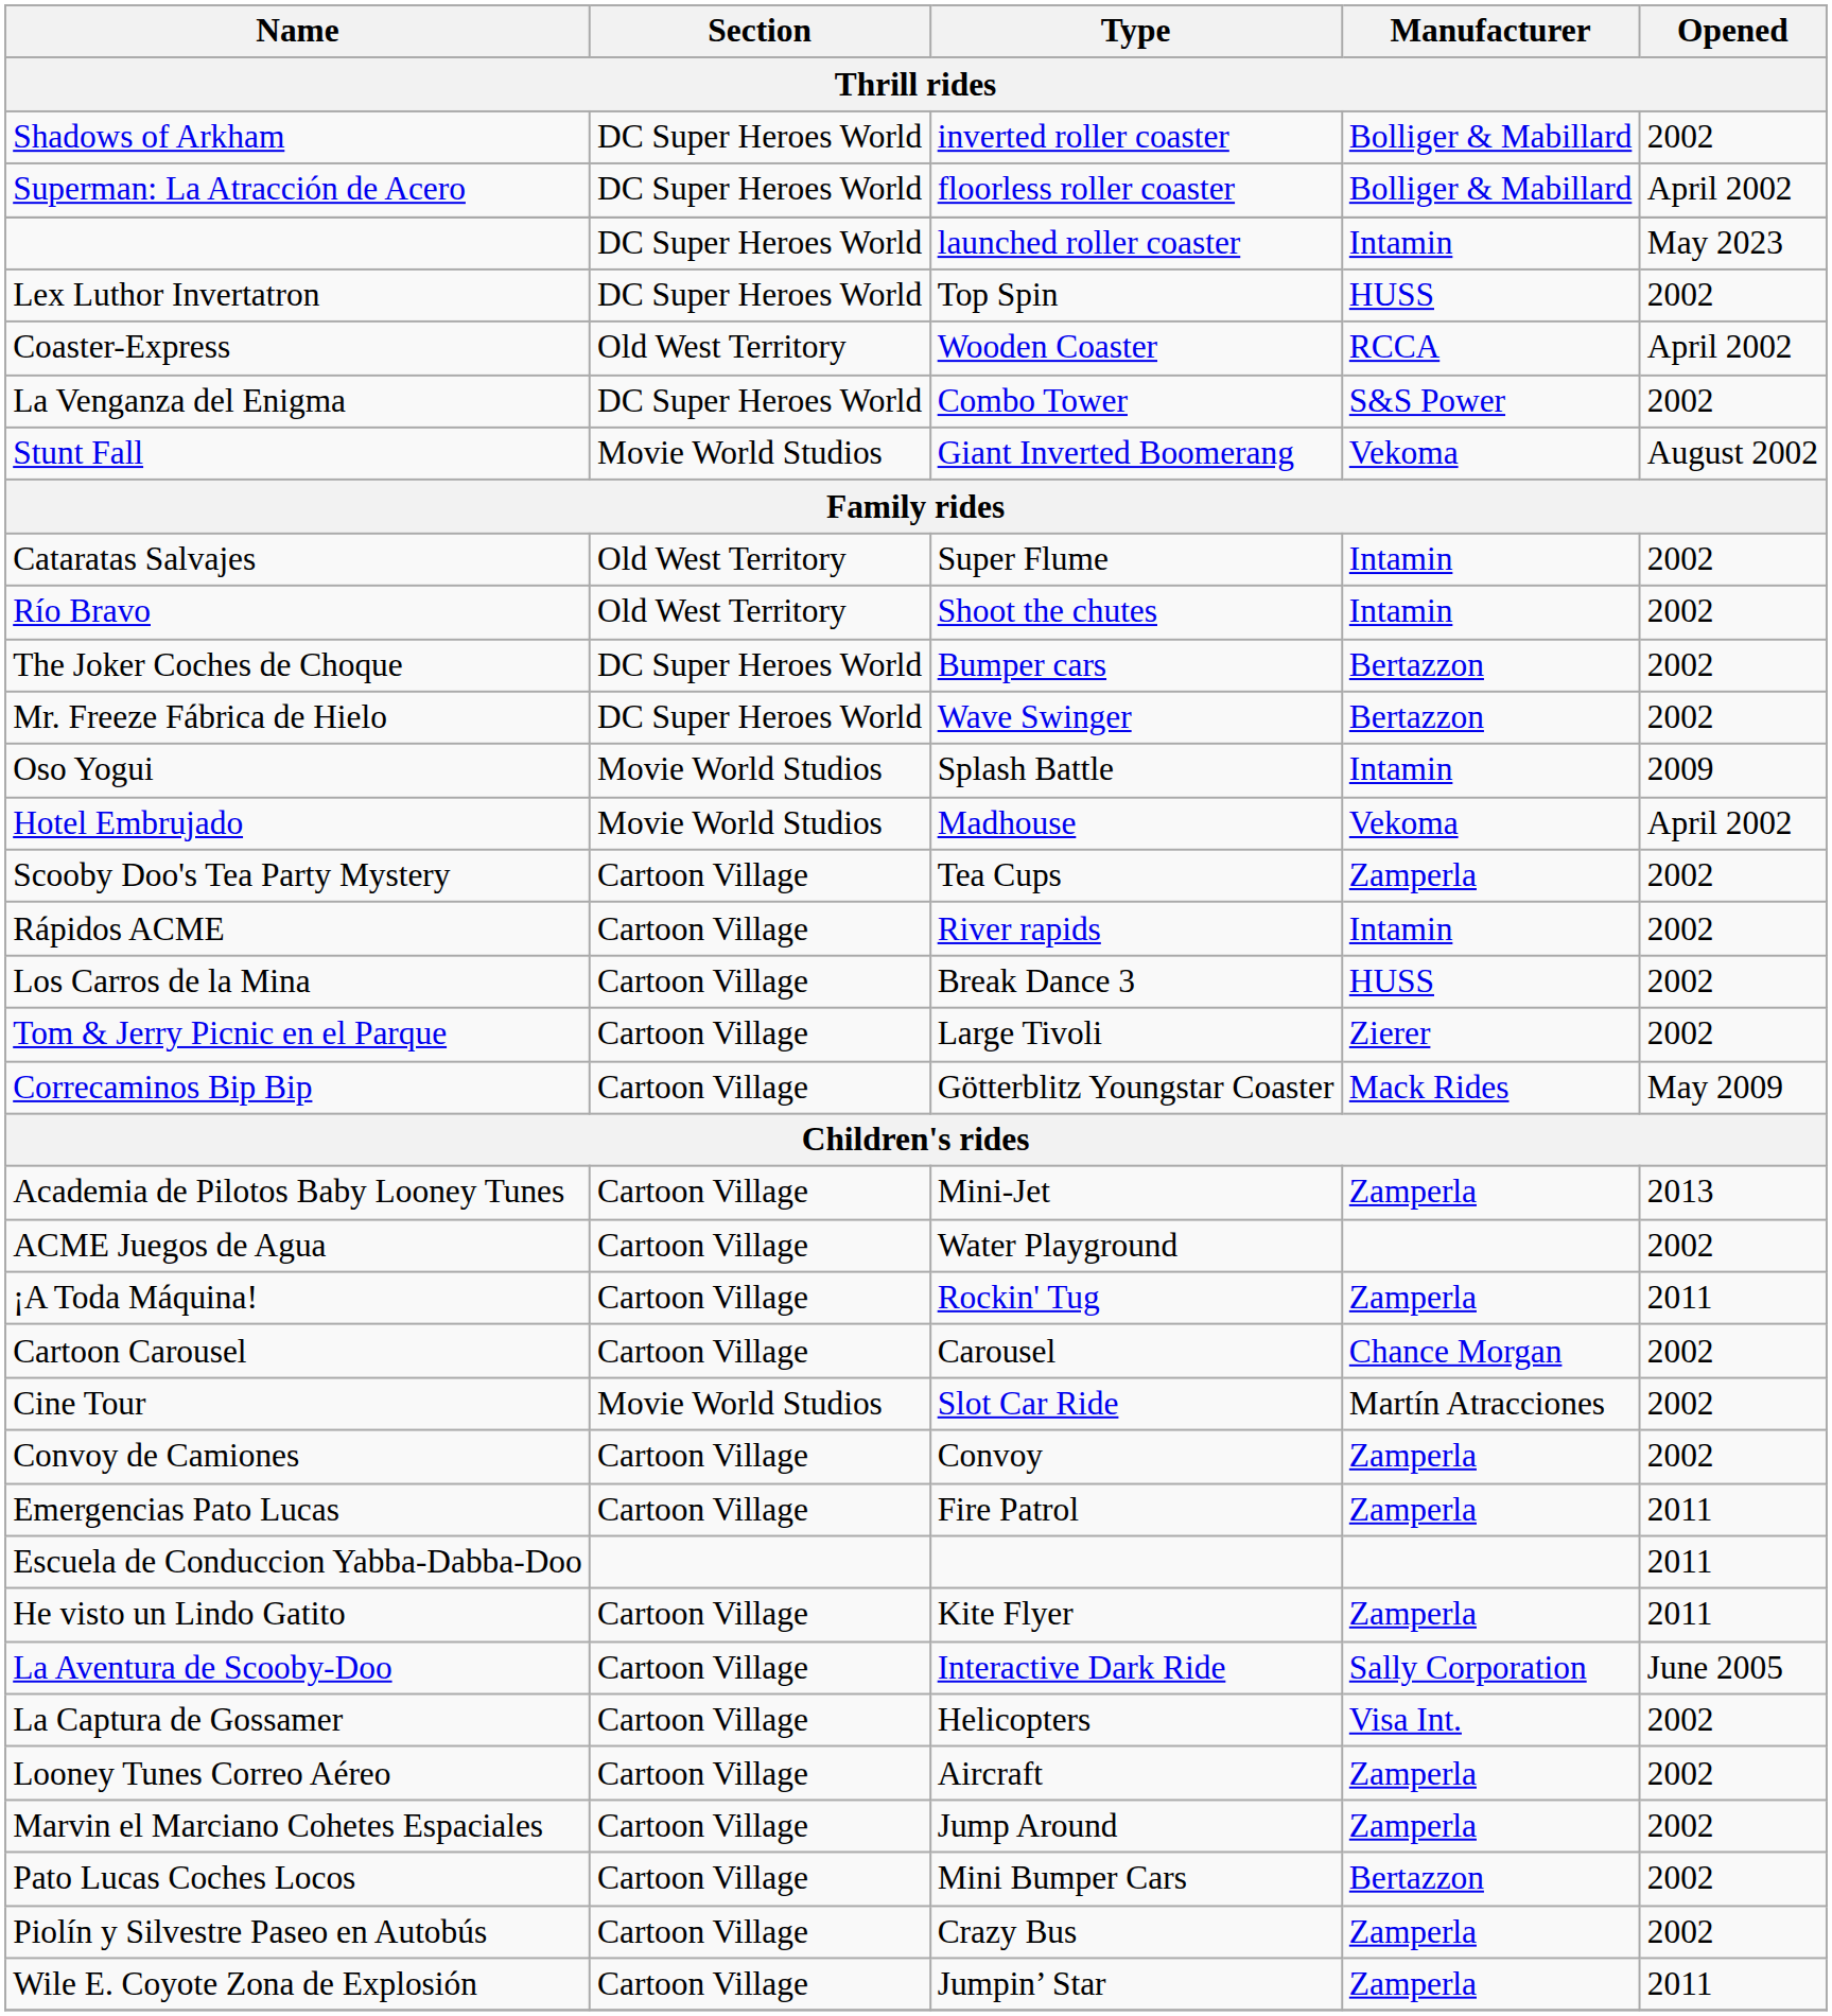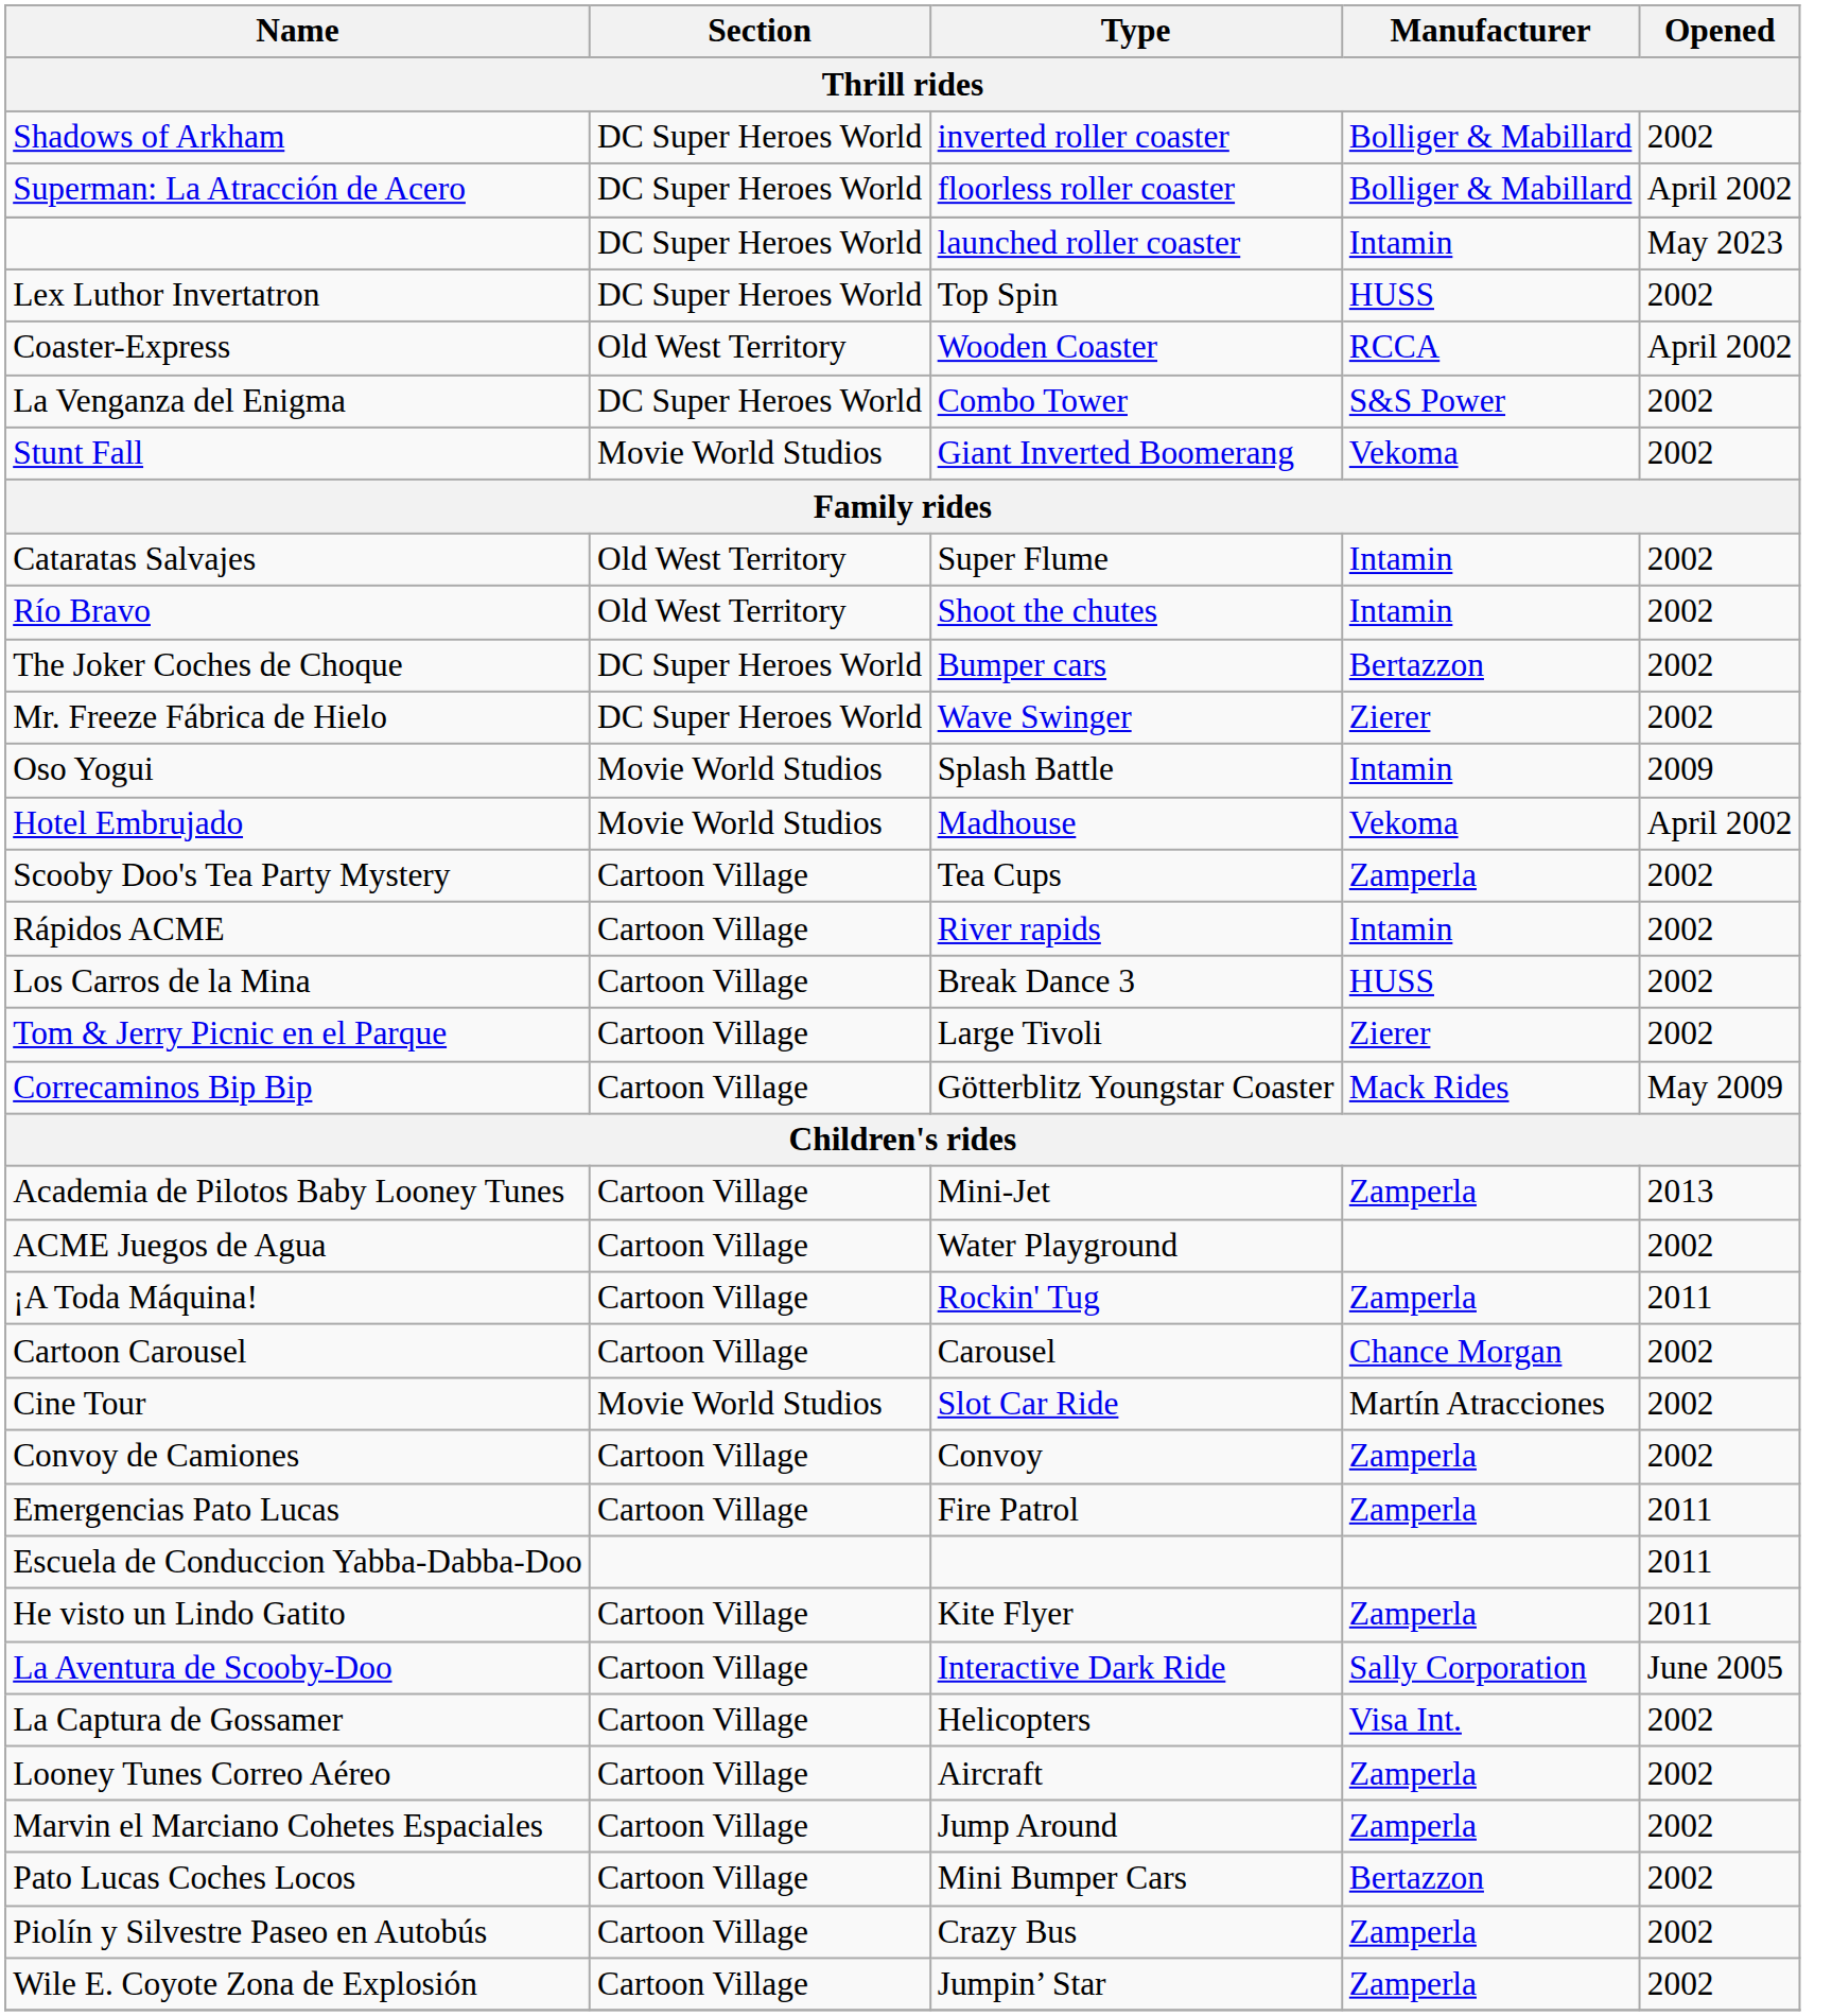Stunt Fall | Opened: August 2002 -> 2002
Mr. Freeze Fábrica de Hielo | Manufacturer: Bertazzon -> Zierer
Wile E. Coyote Zona de Explosión | Opened: 2011 -> 2002
